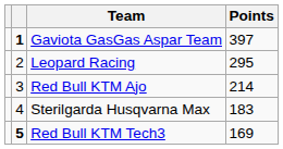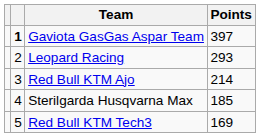Leopard Racing | Points: 295 -> 293
Sterilgarda Husqvarna Max | Points: 183 -> 185
Red Bull KTM Tech3 | column 2: bold -> normal
